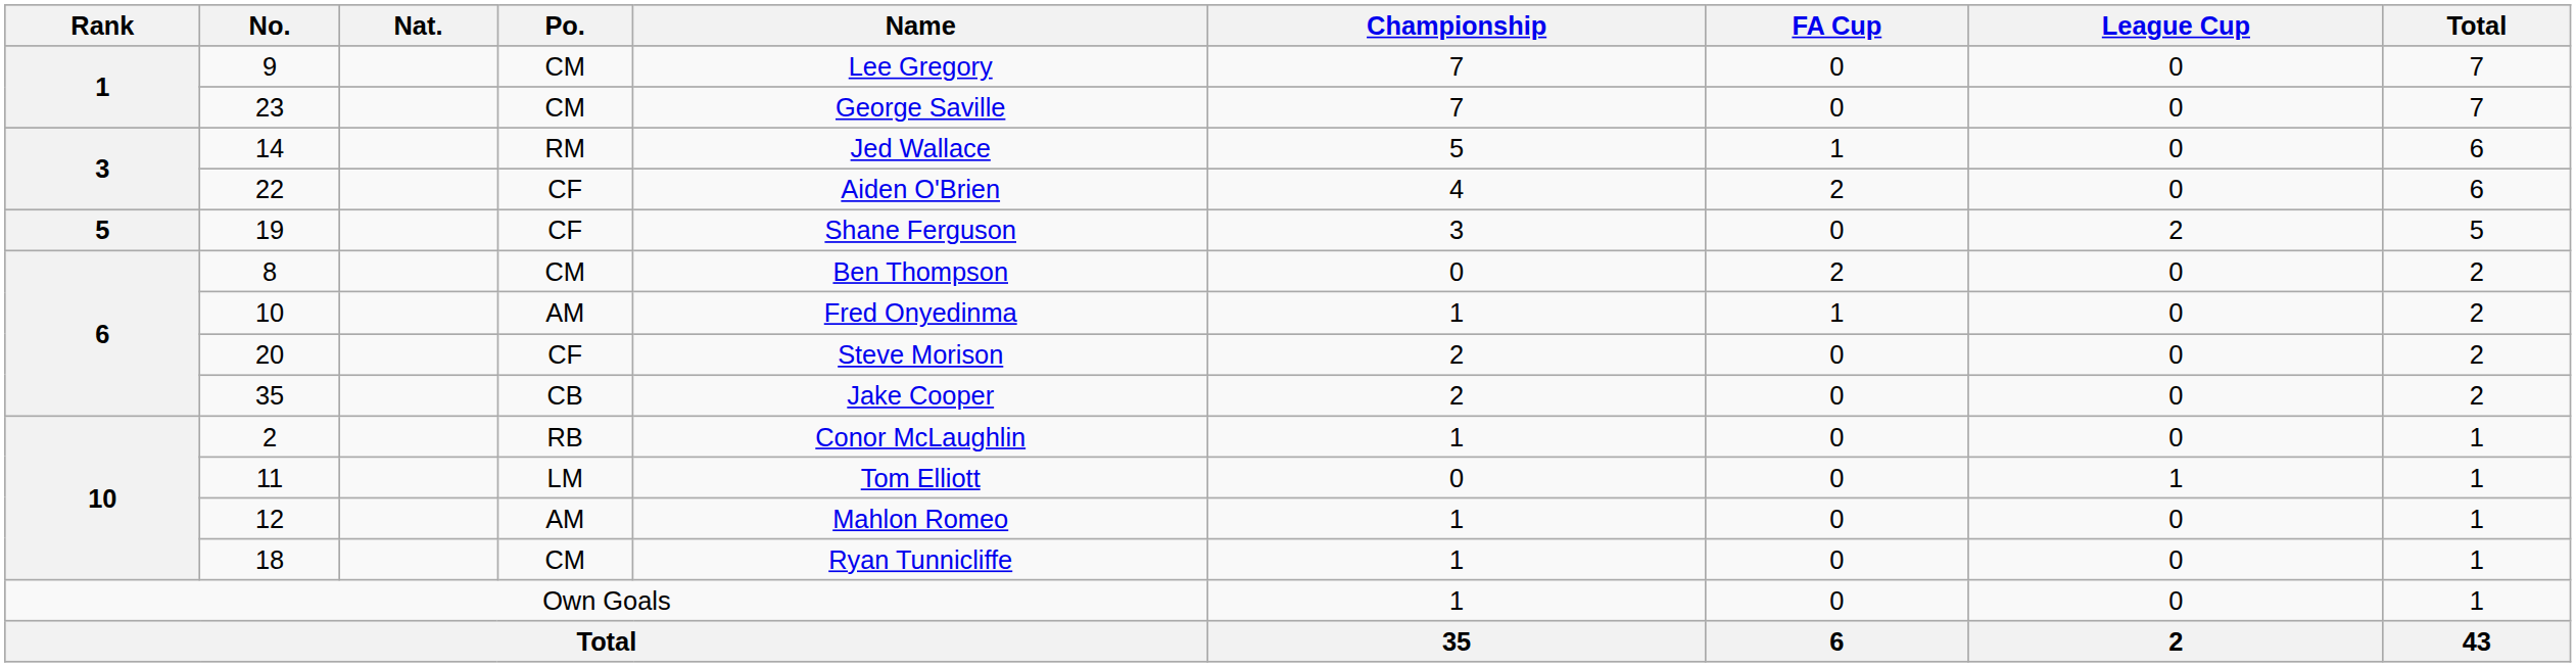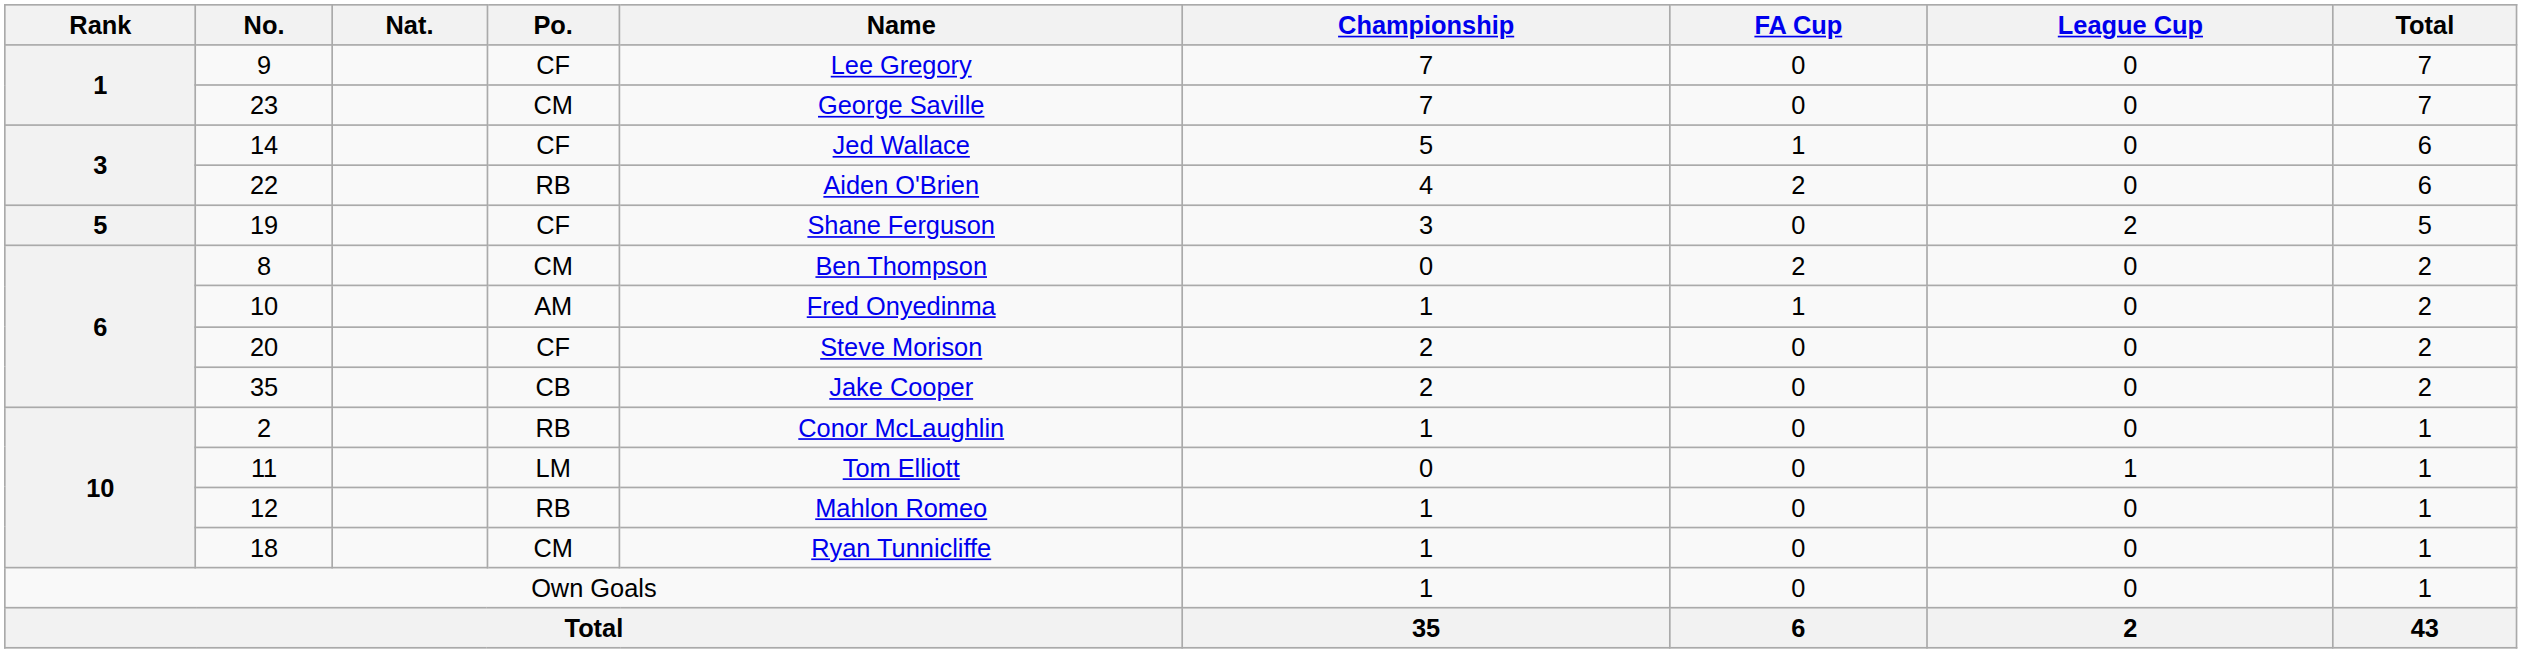9 | Po.: CM -> CF
14 | Po.: RM -> CF
22 | Po.: CF -> RB
12 | Po.: AM -> RB
